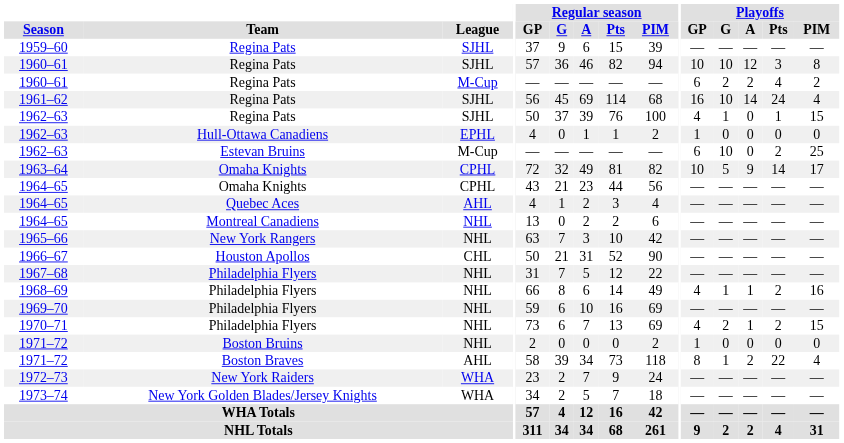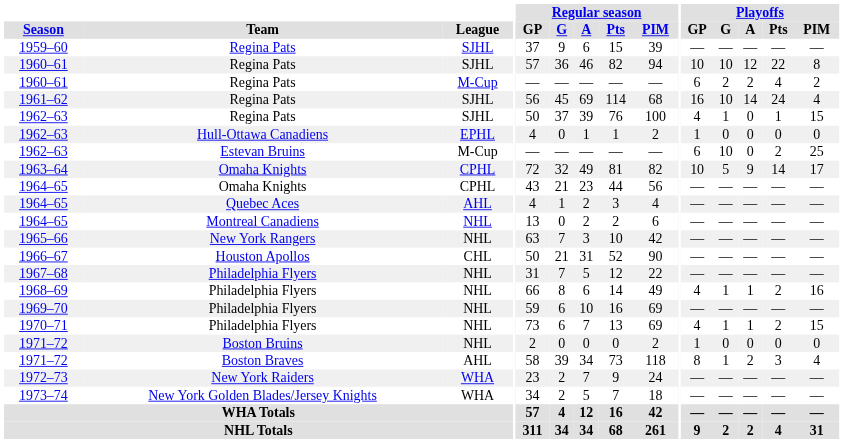1960–61 / SJHL | Playoffs / Pts: 3 -> 22
1970–71 | Playoffs / G: 2 -> 1
1971–72 / AHL | Playoffs / Pts: 22 -> 3
